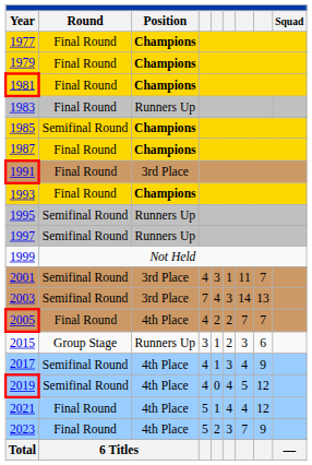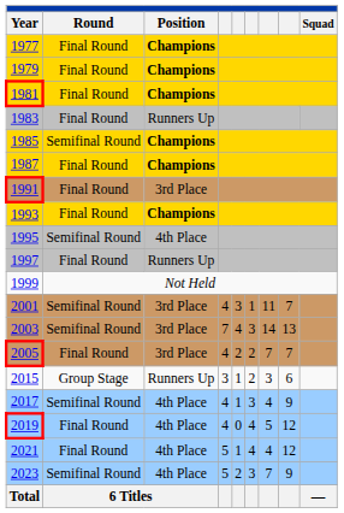1995 | Position: Runners Up -> 4th Place
1997 | Round: Semifinal Round -> Final Round
2005 | Position: 4th Place -> 3rd Place
2019 | Round: Semifinal Round -> Final Round
2023 | Round: Final Round -> Semifinal Round
